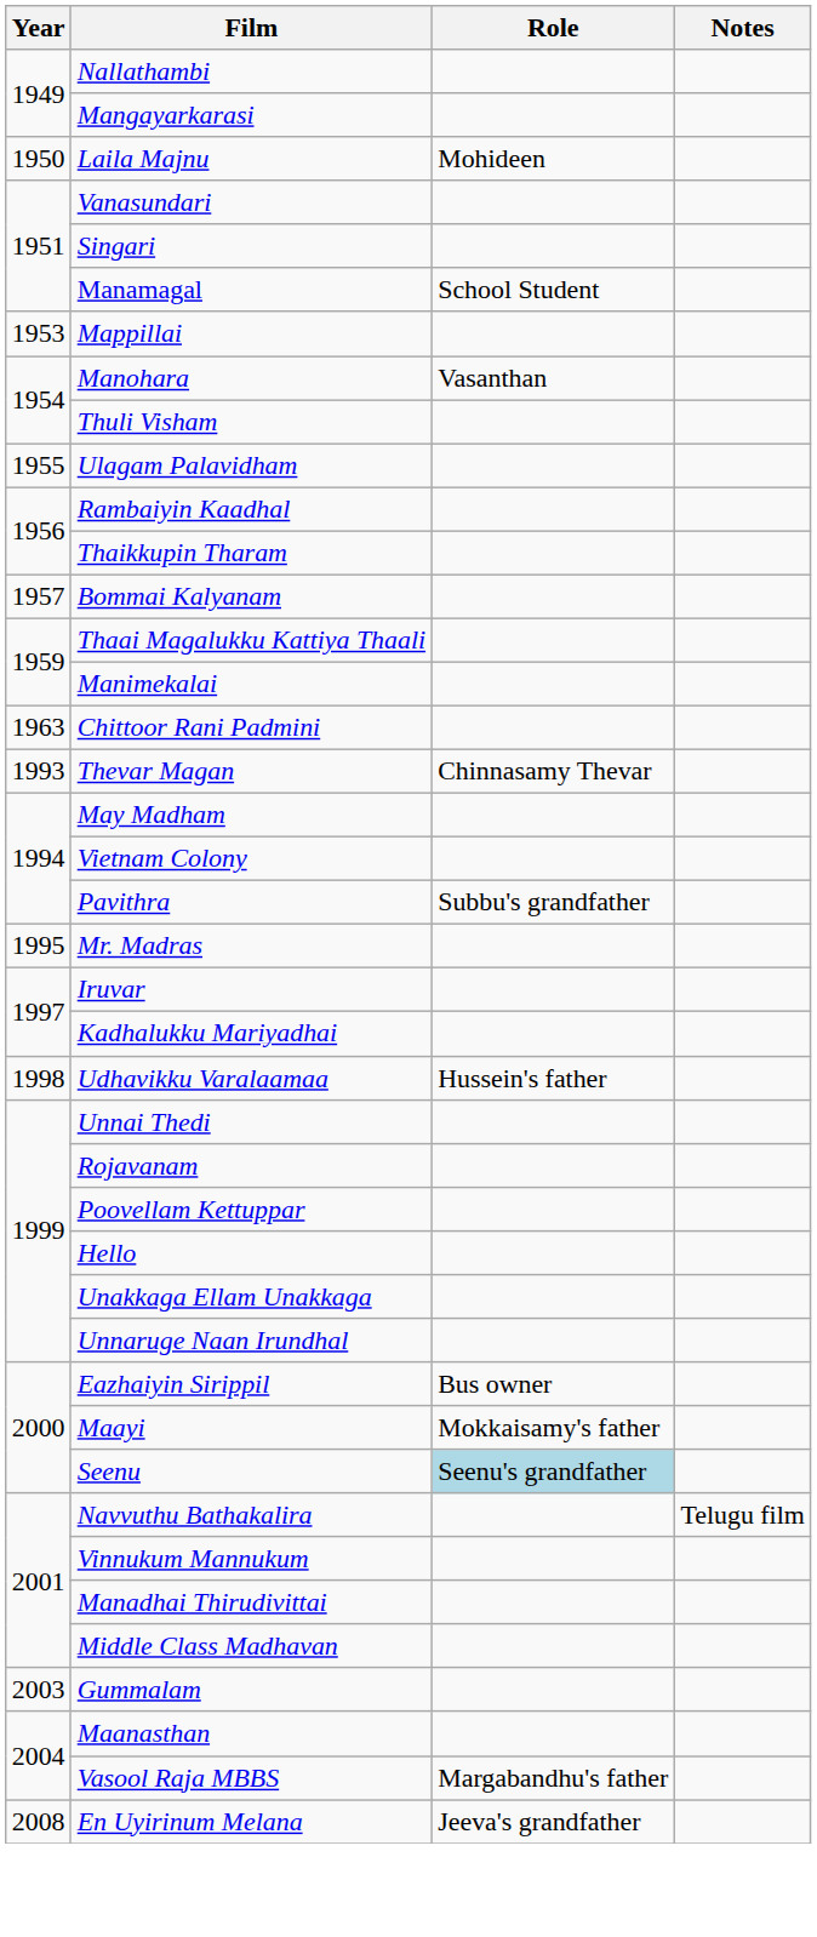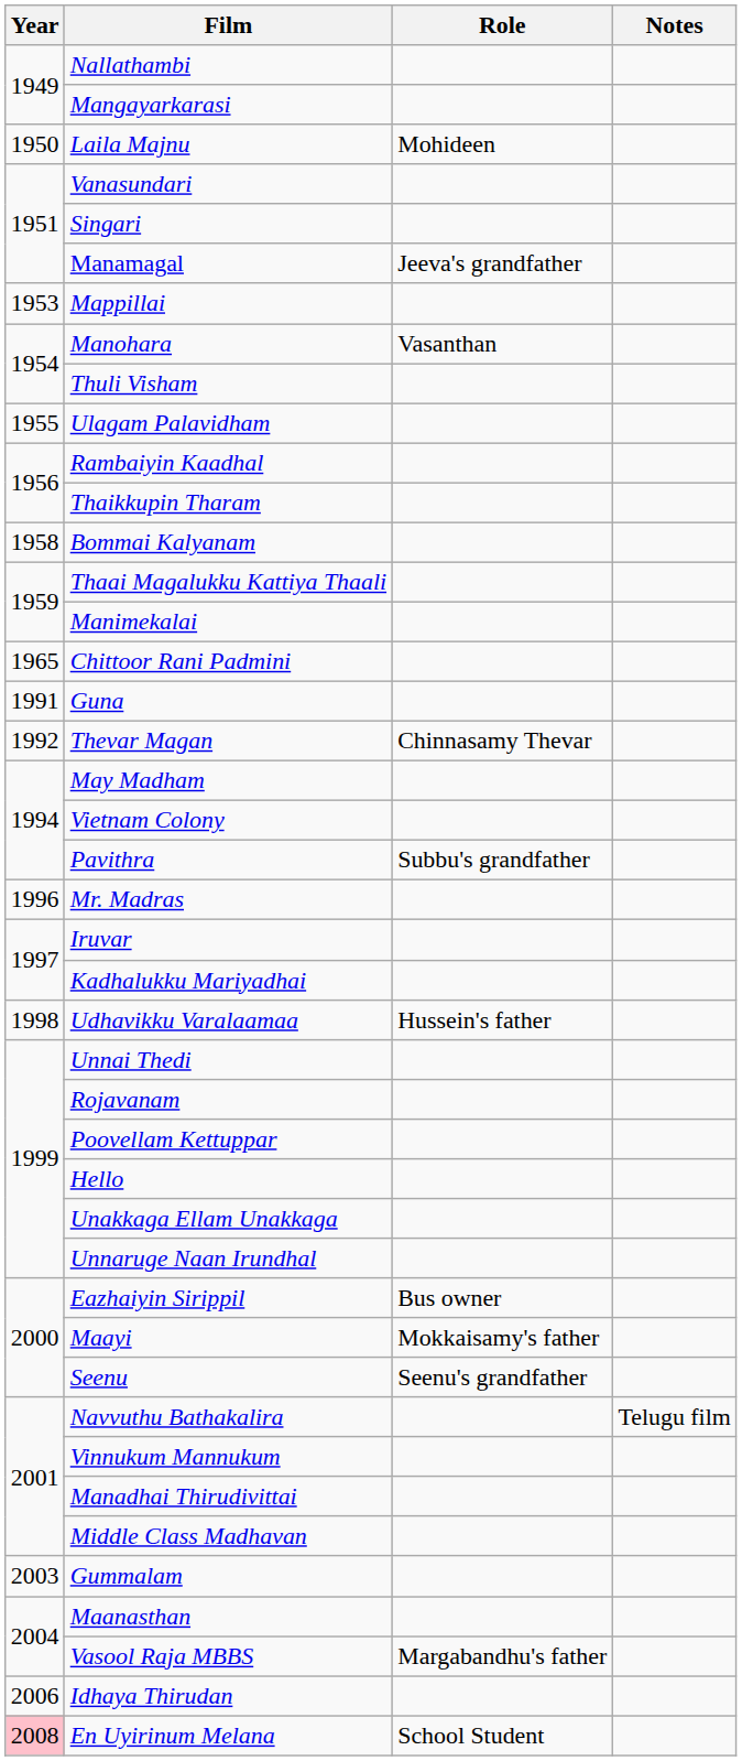Manamagal | Role: School Student -> Jeeva's grandfather
Bommai Kalyanam | Year: 1957 -> 1958
Chittoor Rani Padmini | Year: 1963 -> 1965
+ row: 1991 | Guna
Thevar Magan | Year: 1993 -> 1992
Mr. Madras | Year: 1995 -> 1996
Seenu | Role: lightblue background -> no background
+ row: 2006 | Idhaya Thirudan
En Uyirinum Melana | Year: no background -> pink background
En Uyirinum Melana | Role: Jeeva's grandfather -> School Student
